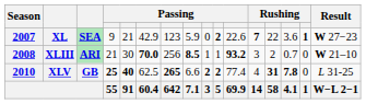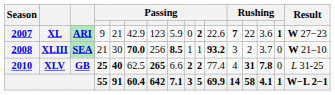XL | column 3: SEA -> ARI
XLIII | column 3: ARI -> SEA
XLIII | column 14: 0.7 -> 3.7
